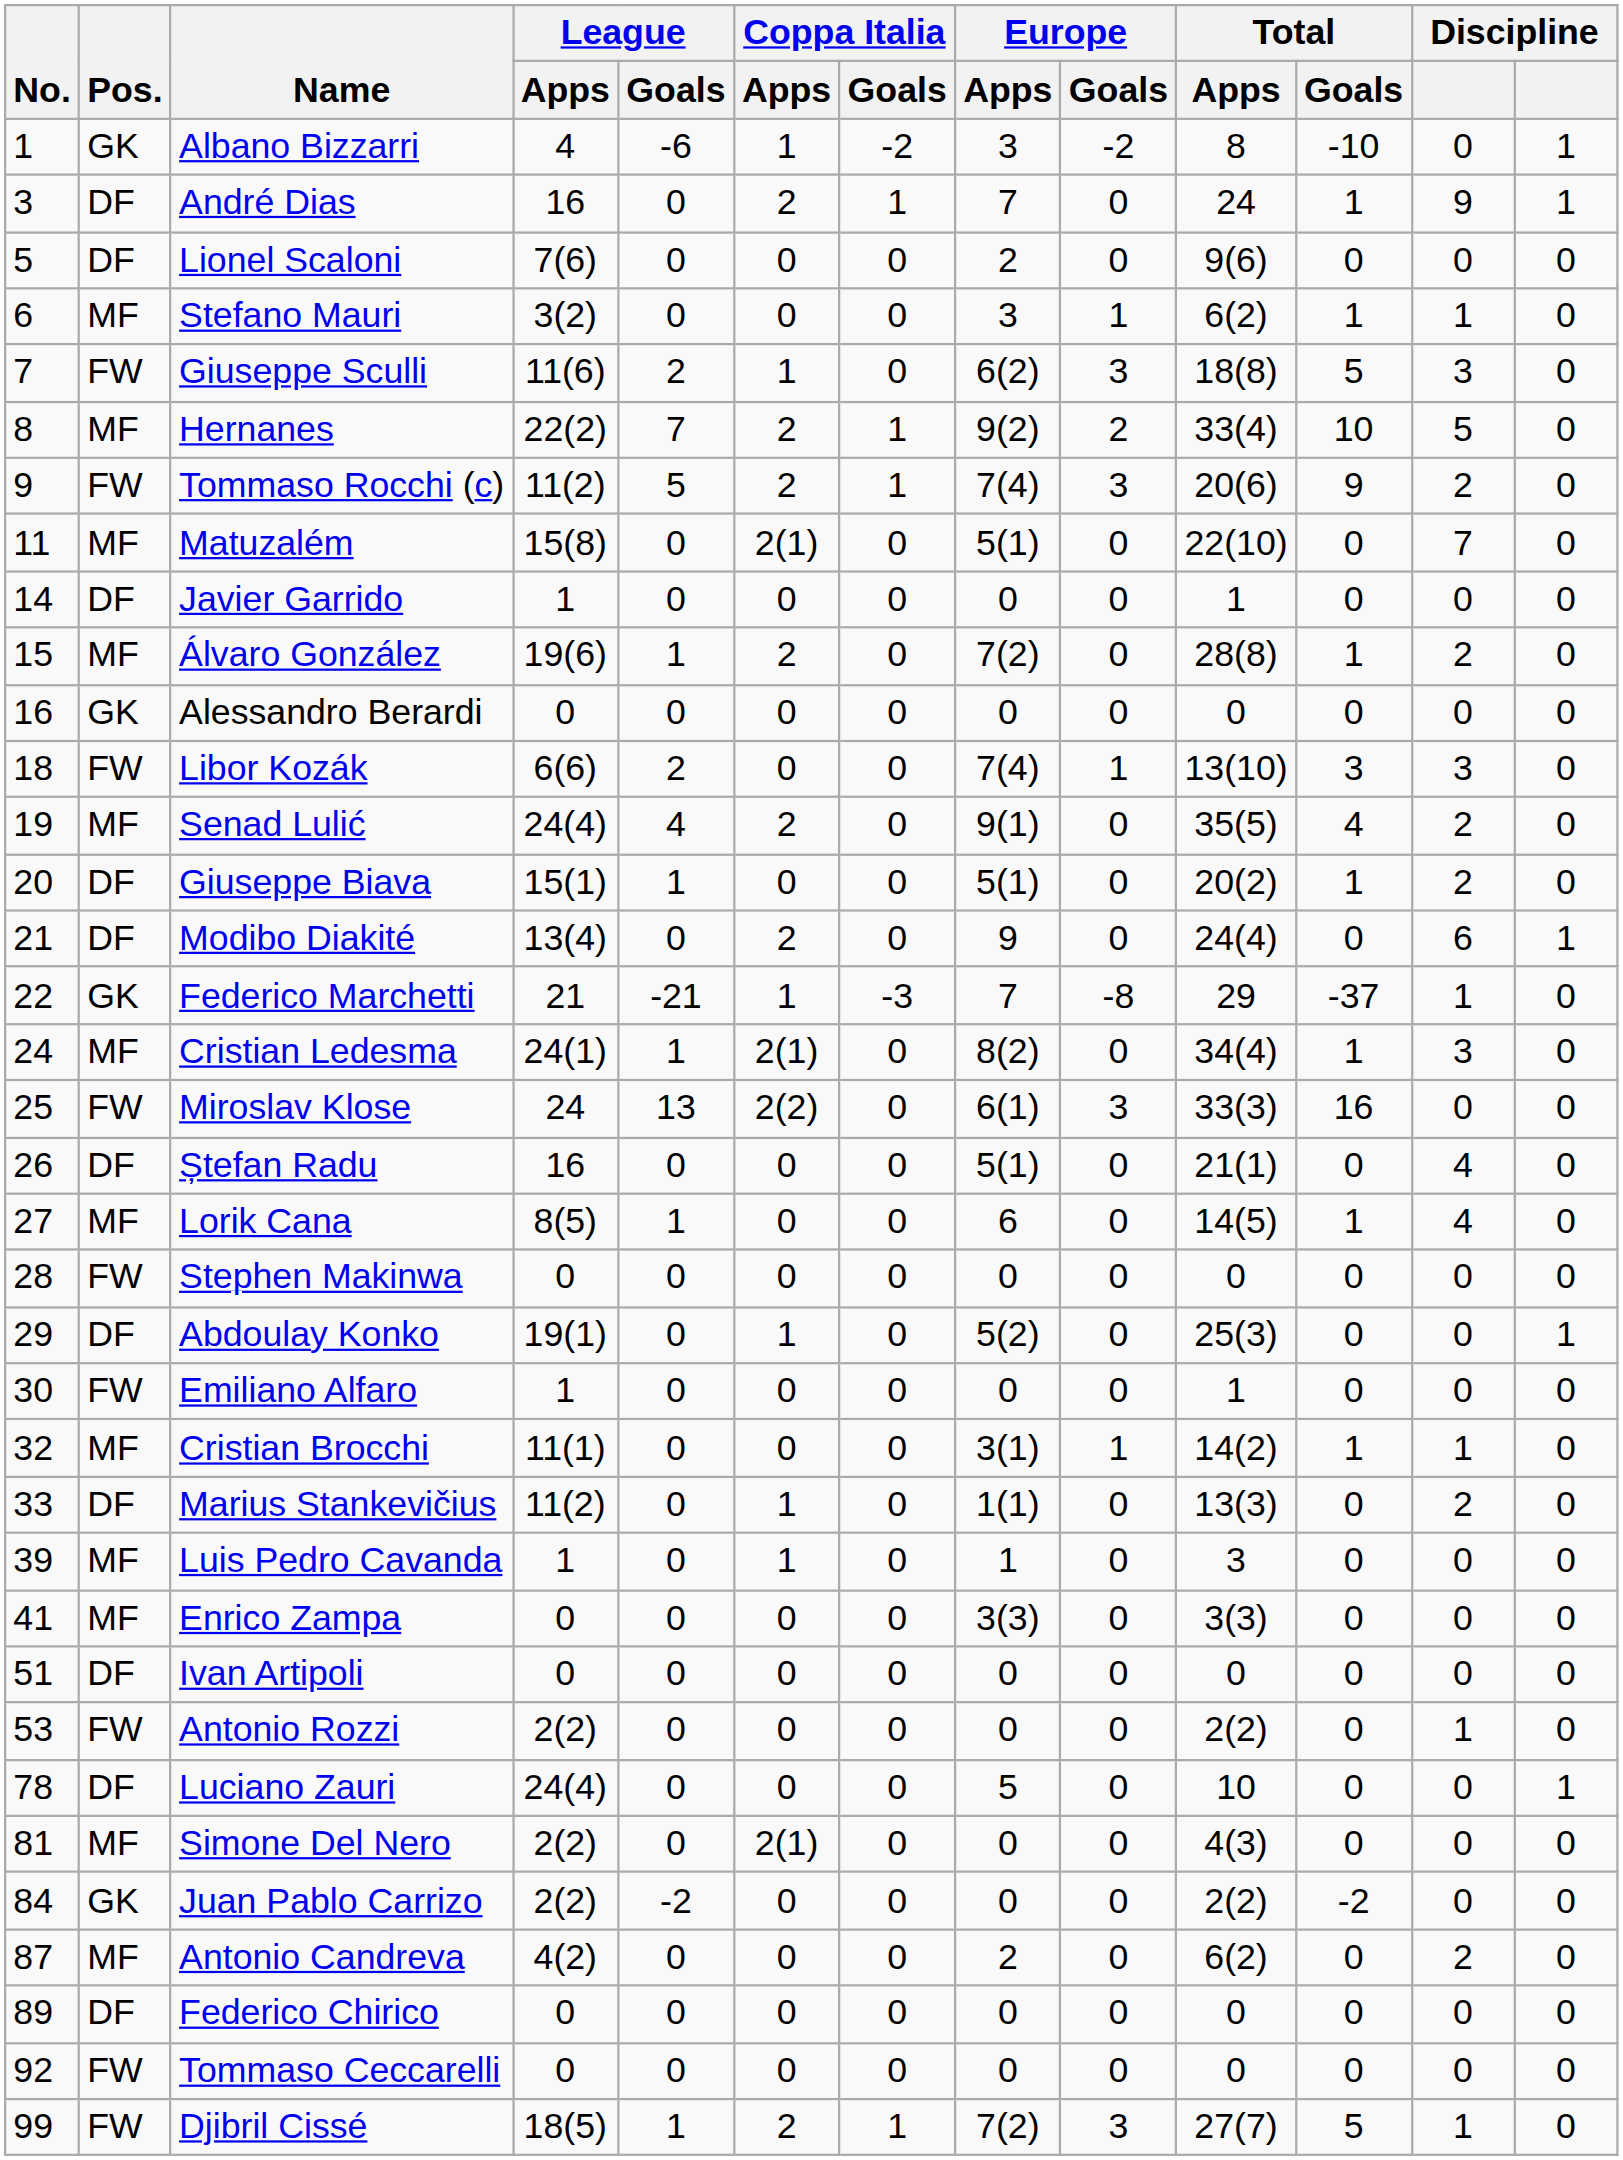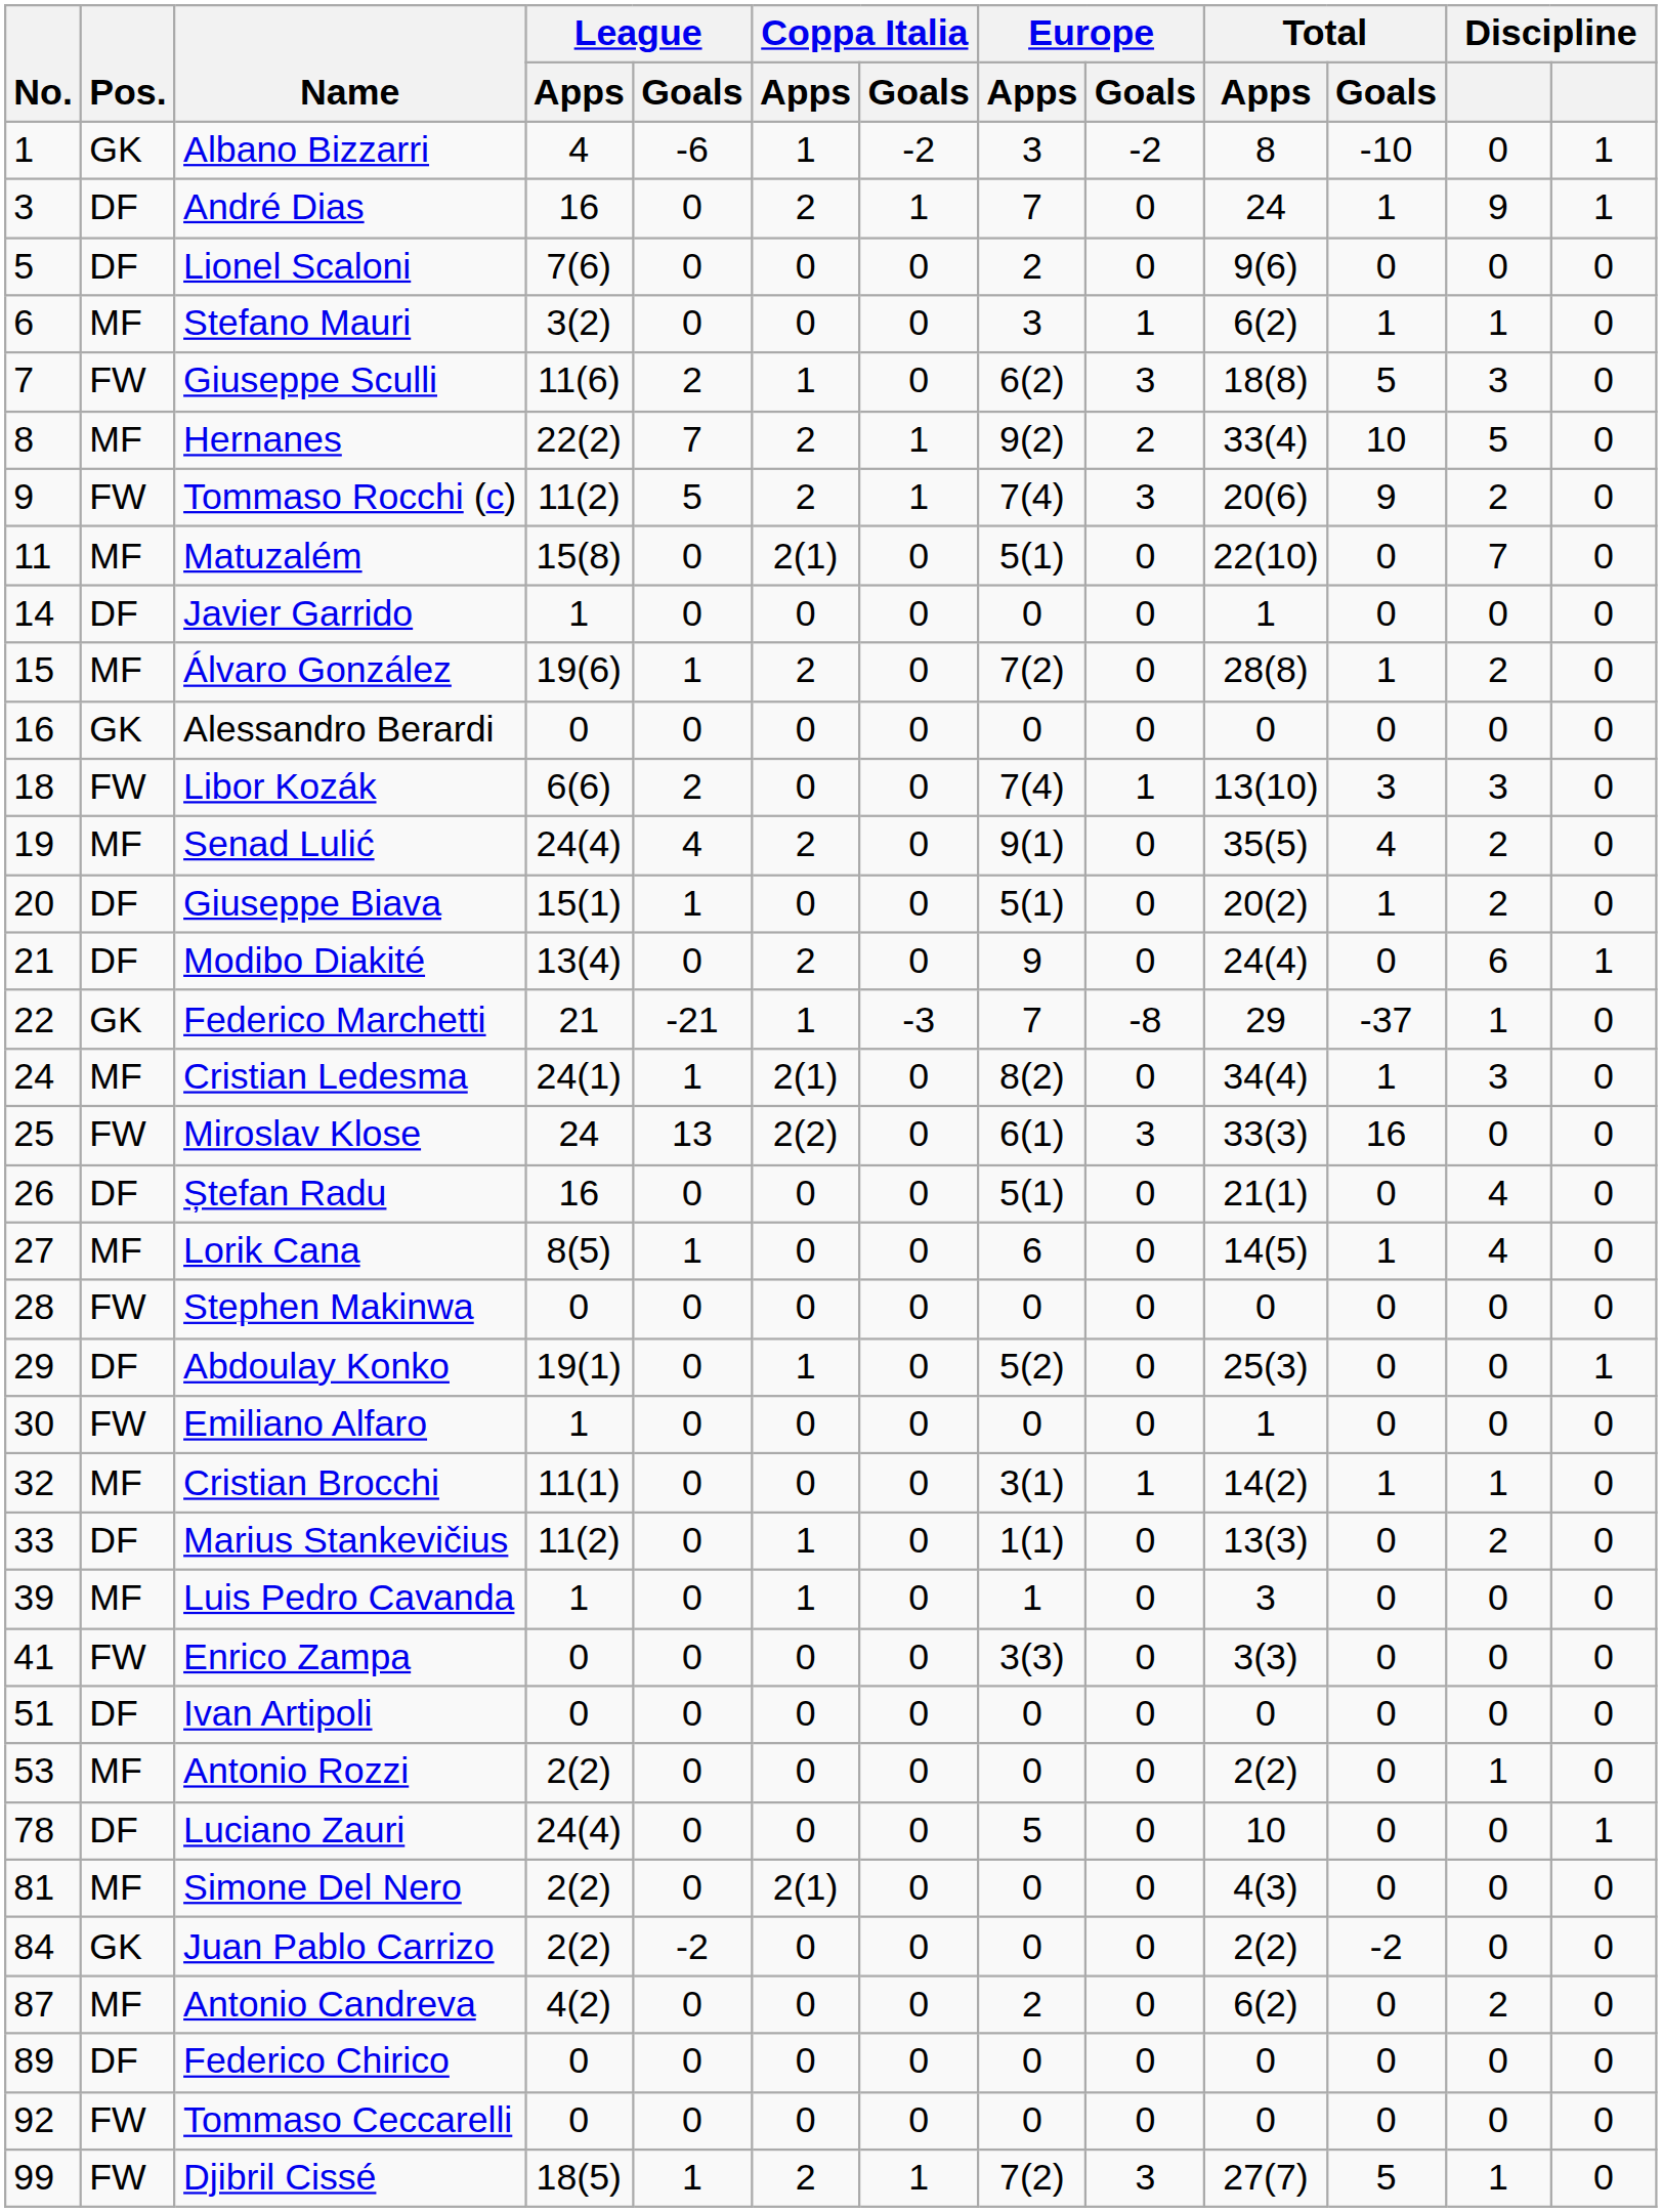Enrico Zampa | Pos.: MF -> FW
Antonio Rozzi | Pos.: FW -> MF
